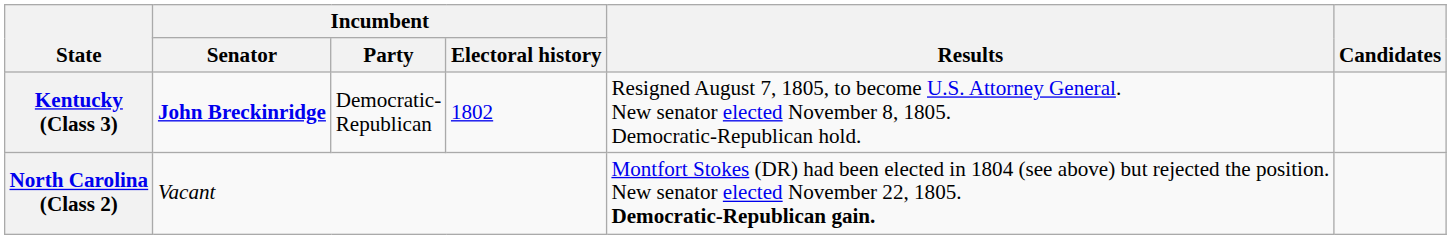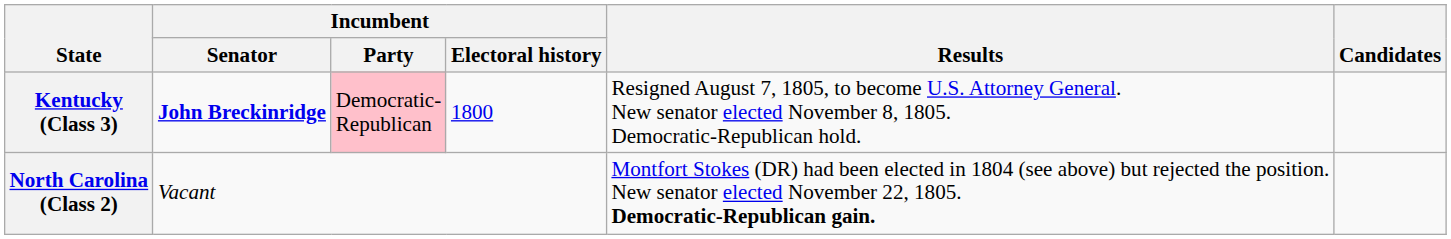Kentucky (Class 3) | Incumbent / Party: no background -> pink background
Kentucky (Class 3) | Incumbent / Electoral history: 1802 -> 1800
